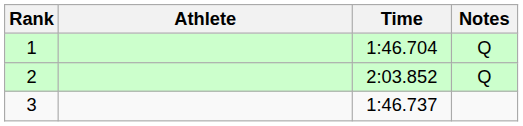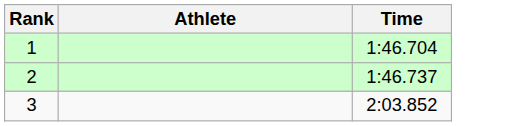- column: Notes | Q | Q
2 | Time: 2:03.852 -> 1:46.737
3 | Time: 1:46.737 -> 2:03.852
